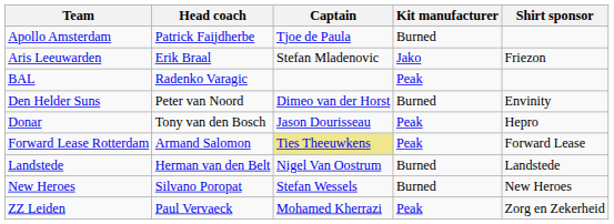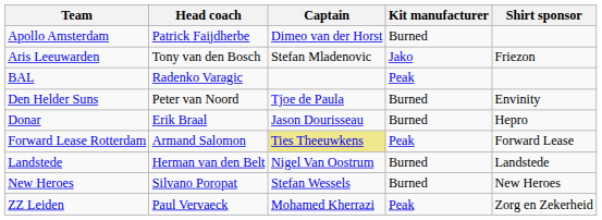Apollo Amsterdam | Captain: Tjoe de Paula -> Dimeo van der Horst
Aris Leeuwarden | Head coach: Erik Braal -> Tony van den Bosch
Den Helder Suns | Captain: Dimeo van der Horst -> Tjoe de Paula
Donar | Head coach: Tony van den Bosch -> Erik Braal
Donar | Kit manufacturer: Peak -> Burned
